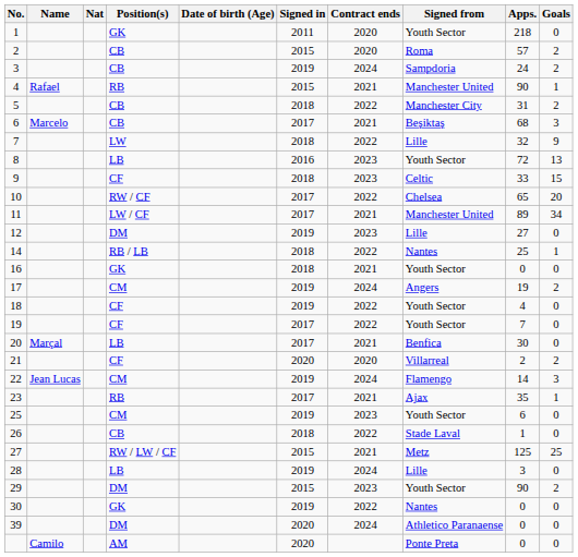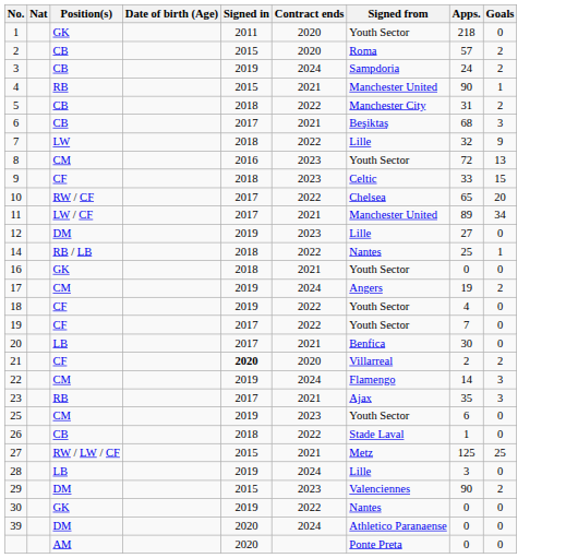- column: Name | Rafael | Marcelo | Marçal | Jean Lucas | Camilo
8 | Position(s): LB -> CM
21 | Signed in: normal -> bold
23 | Goals: 1 -> 3
29 | Signed from: Youth Sector -> Valenciennes
